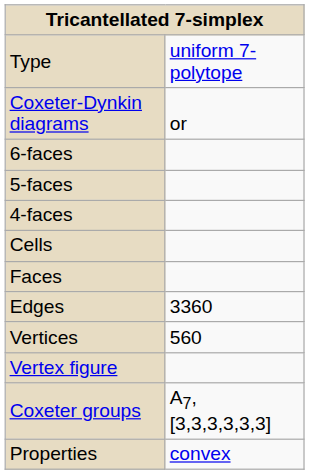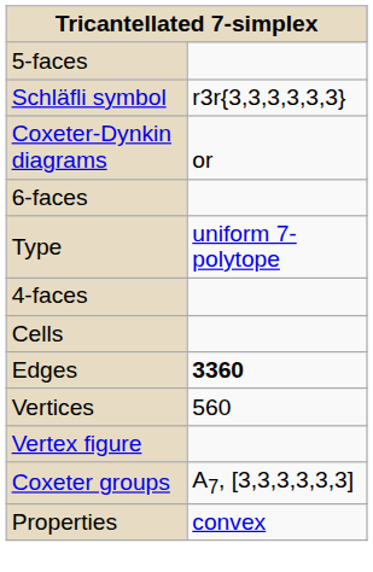rows swapped: Type <-> 5-faces
+ row: Schläfli symbol | r3r{3,3,3,3,3,3}
- row: Faces
Edges | column 2: normal -> bold
